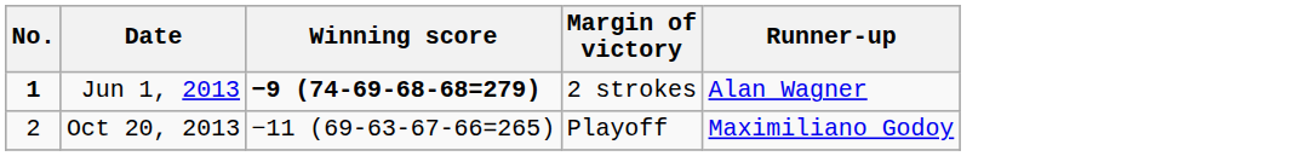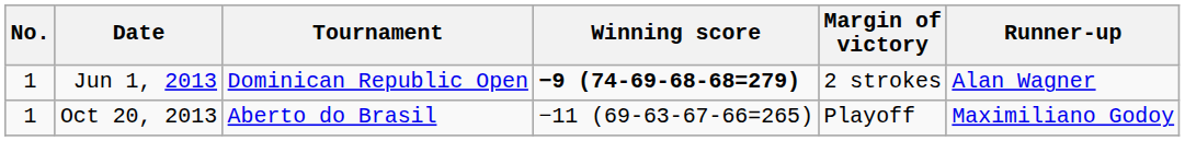+ column: Tournament | Dominican Republic Open | Aberto do Brasil
Jun 1, 2013 | No.: bold -> normal
Oct 20, 2013 | No.: 2 -> 1
